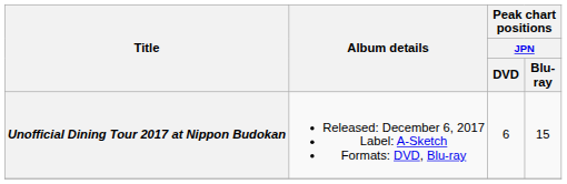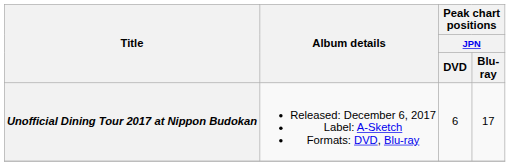Unofficial Dining Tour 2017 at Nippon Budokan | Peak chart positions / JPN / Blu-ray: 15 -> 17
